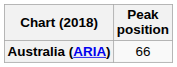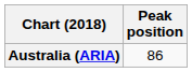Australia (ARIA) | Peak position: 66 -> 86
